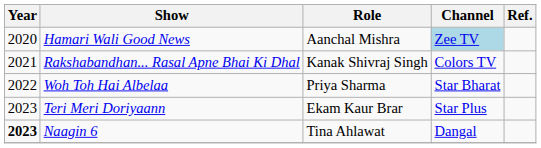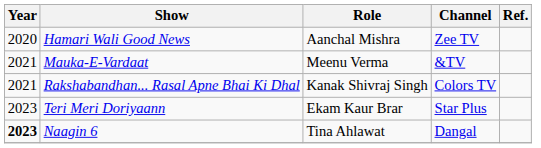Hamari Wali Good News | Channel: lightblue background -> no background
+ row: 2021 | Mauka-E-Vardaat | Meenu Verma | &TV
- row: 2022 | Woh Toh Hai Albelaa | Priya Sharma | Star Bharat
